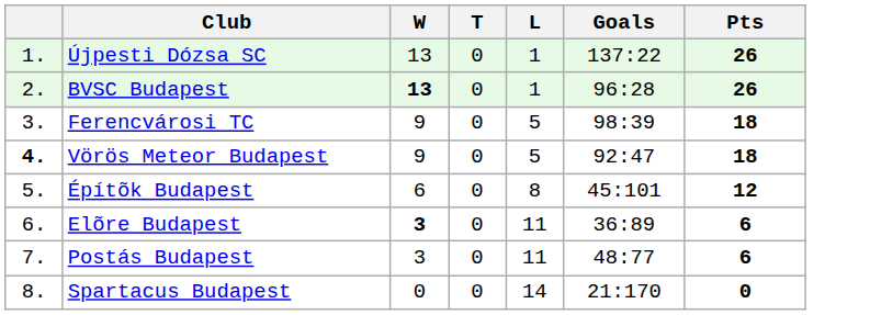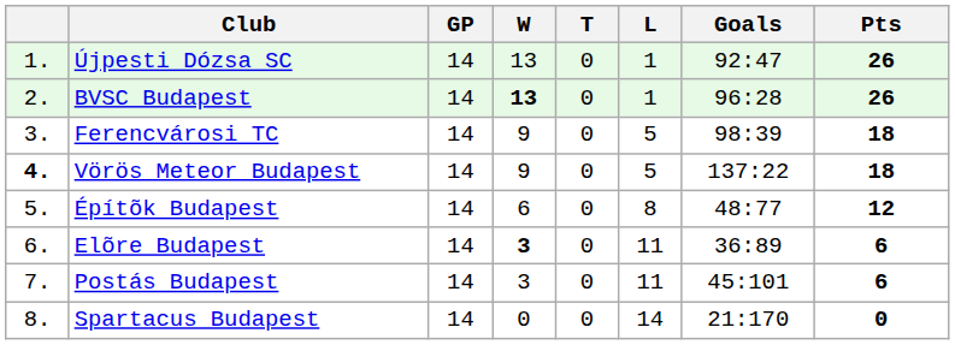+ column: GP | 14 | 14 | 14 | 14 | 14 | 14 | 14 | 14
Újpesti Dózsa SC | Goals: 137:22 -> 92:47
Vörös Meteor Budapest | Goals: 92:47 -> 137:22
Építõk Budapest | Goals: 45:101 -> 48:77
Postás Budapest | Goals: 48:77 -> 45:101
